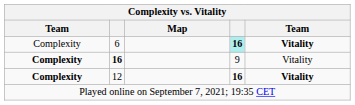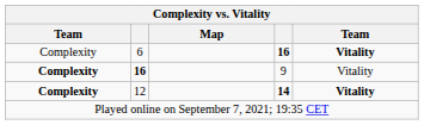6 | column 4: paleturquoise background -> no background
12 | column 4: 16 -> 14
